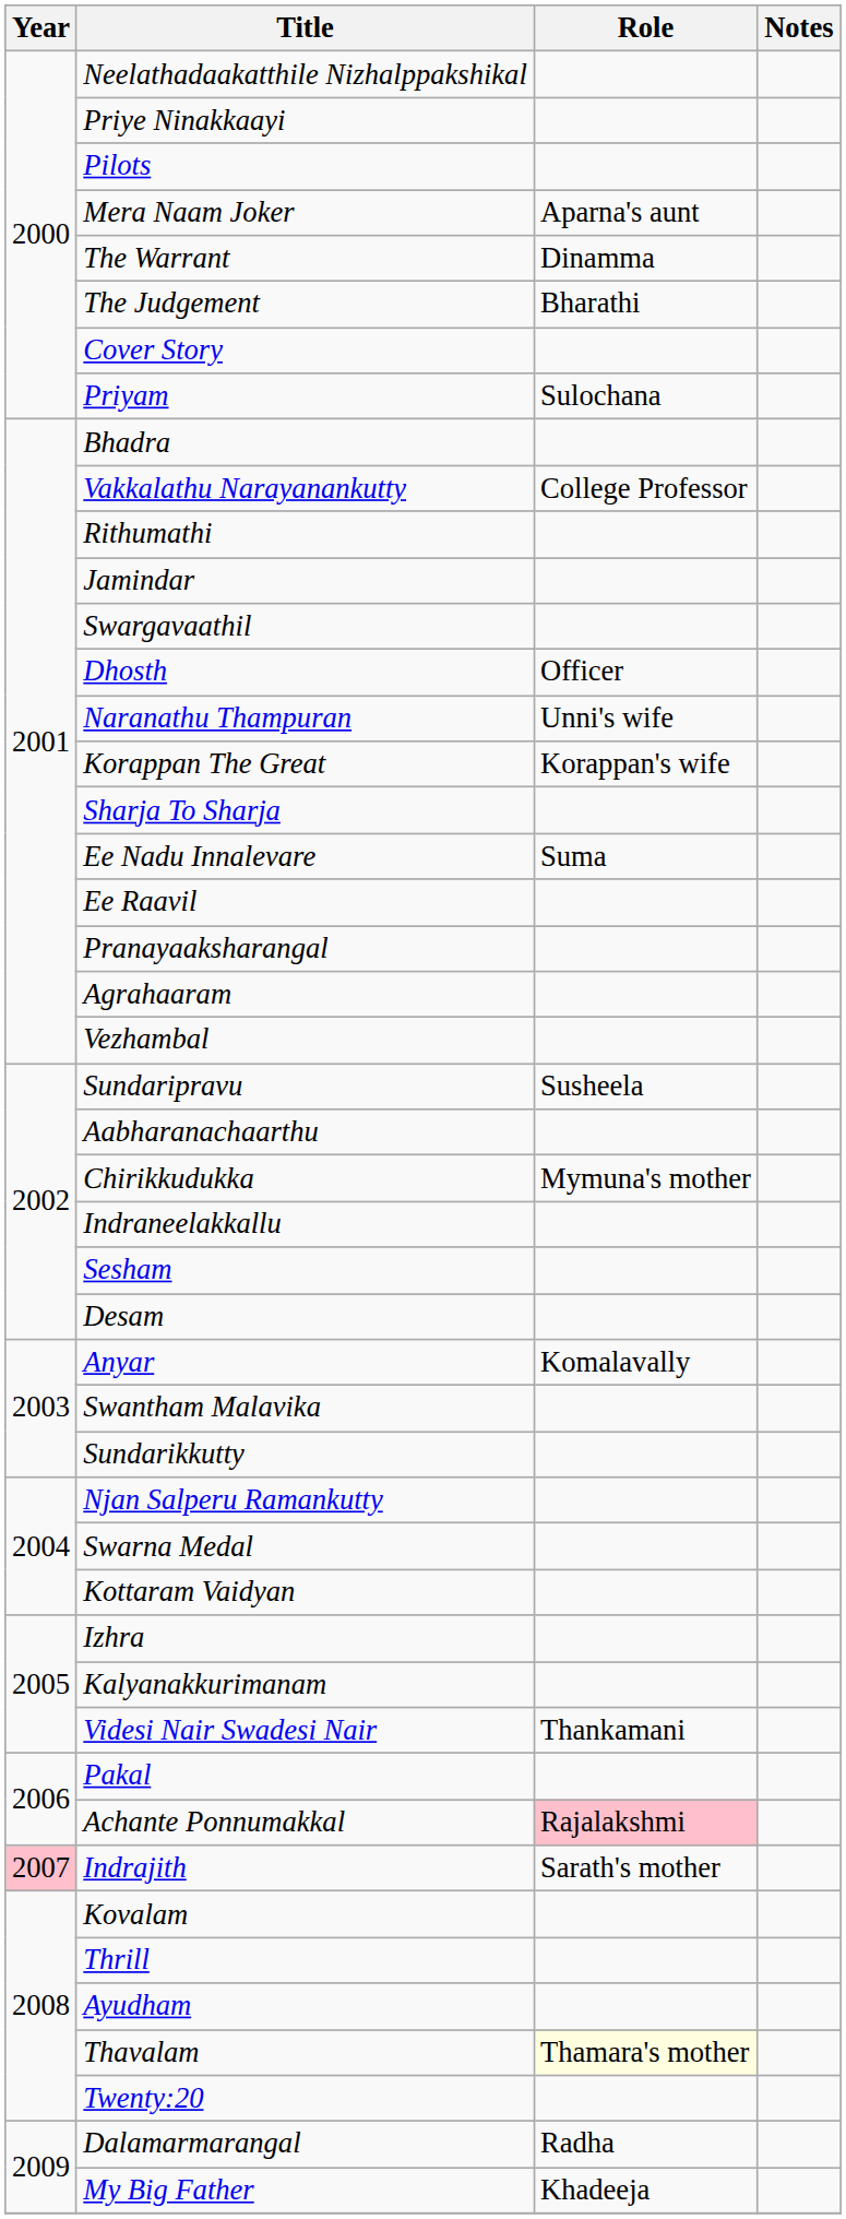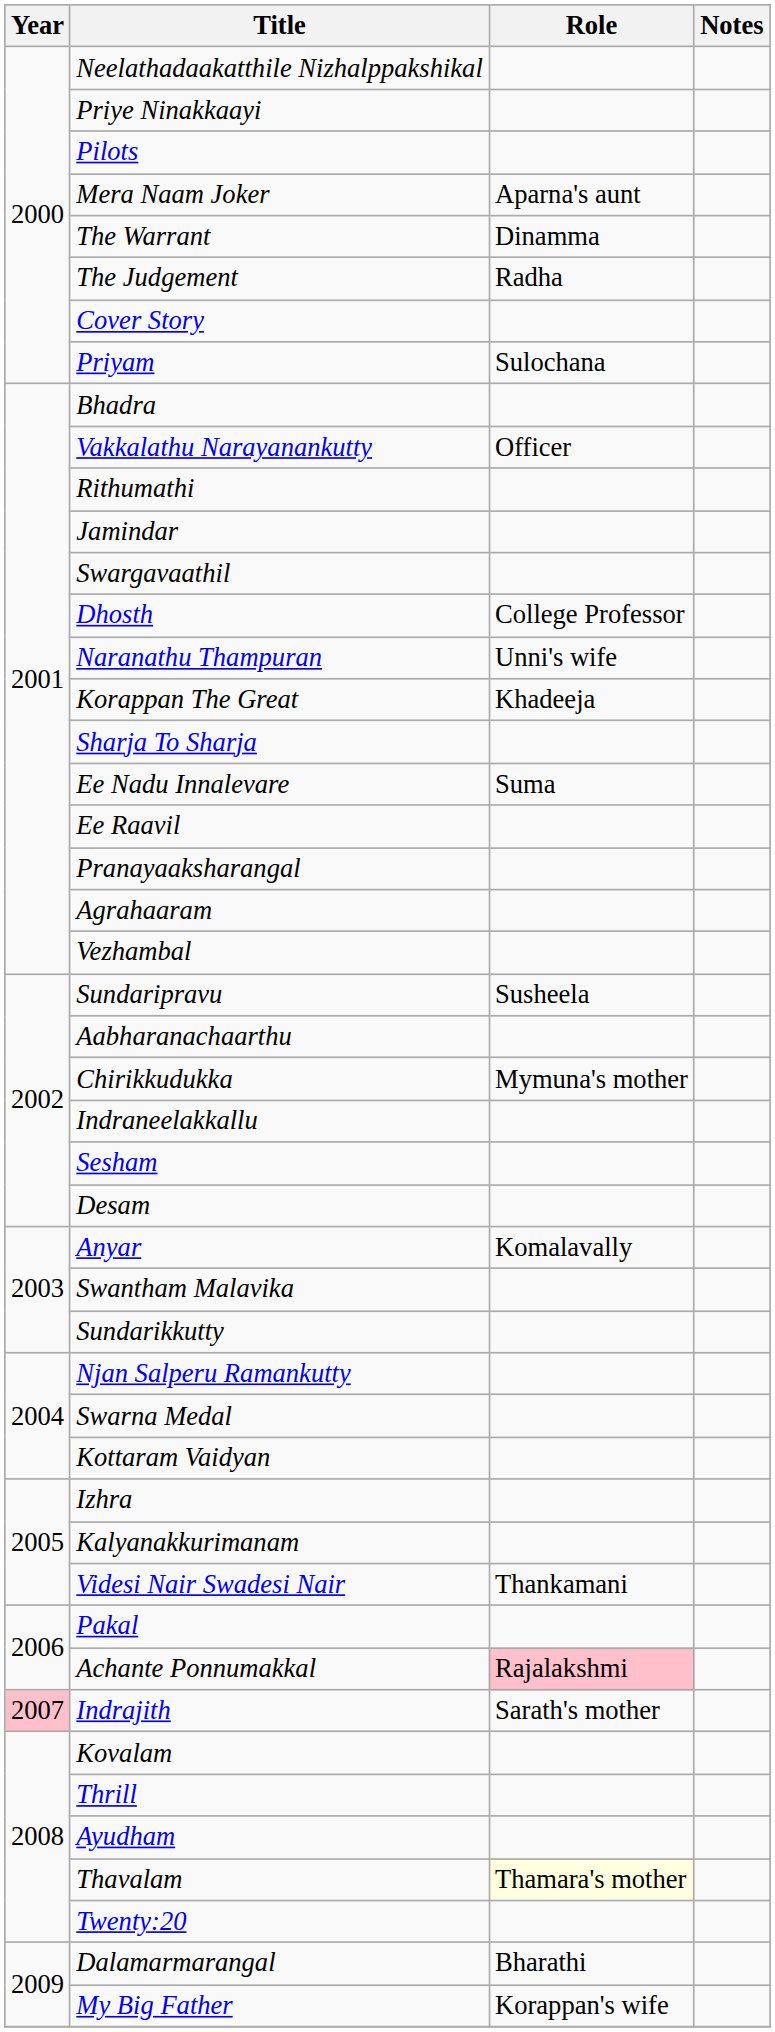The Judgement | Role: Bharathi -> Radha
Vakkalathu Narayanankutty | Role: College Professor -> Officer
Dhosth | Role: Officer -> College Professor
Korappan The Great | Role: Korappan's wife -> Khadeeja
Dalamarmarangal | Role: Radha -> Bharathi
My Big Father | Role: Khadeeja -> Korappan's wife
